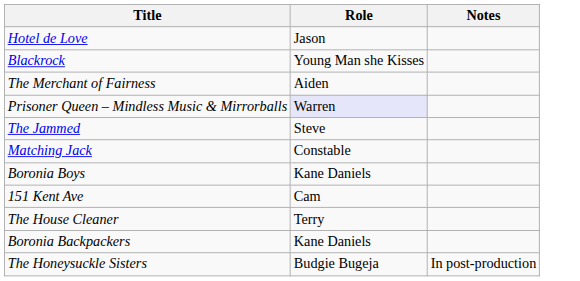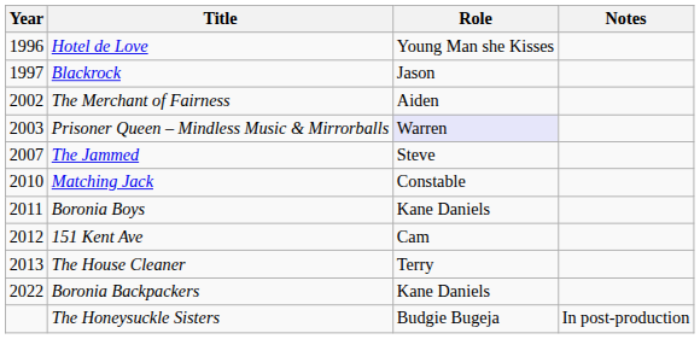+ column: Year | 1996 | 1997 | 2002 | 2003 | 2007 | 2010 | 2011 | 2012 | 2013 | 2022
Hotel de Love | Role: Jason -> Young Man she Kisses
Blackrock | Role: Young Man she Kisses -> Jason
